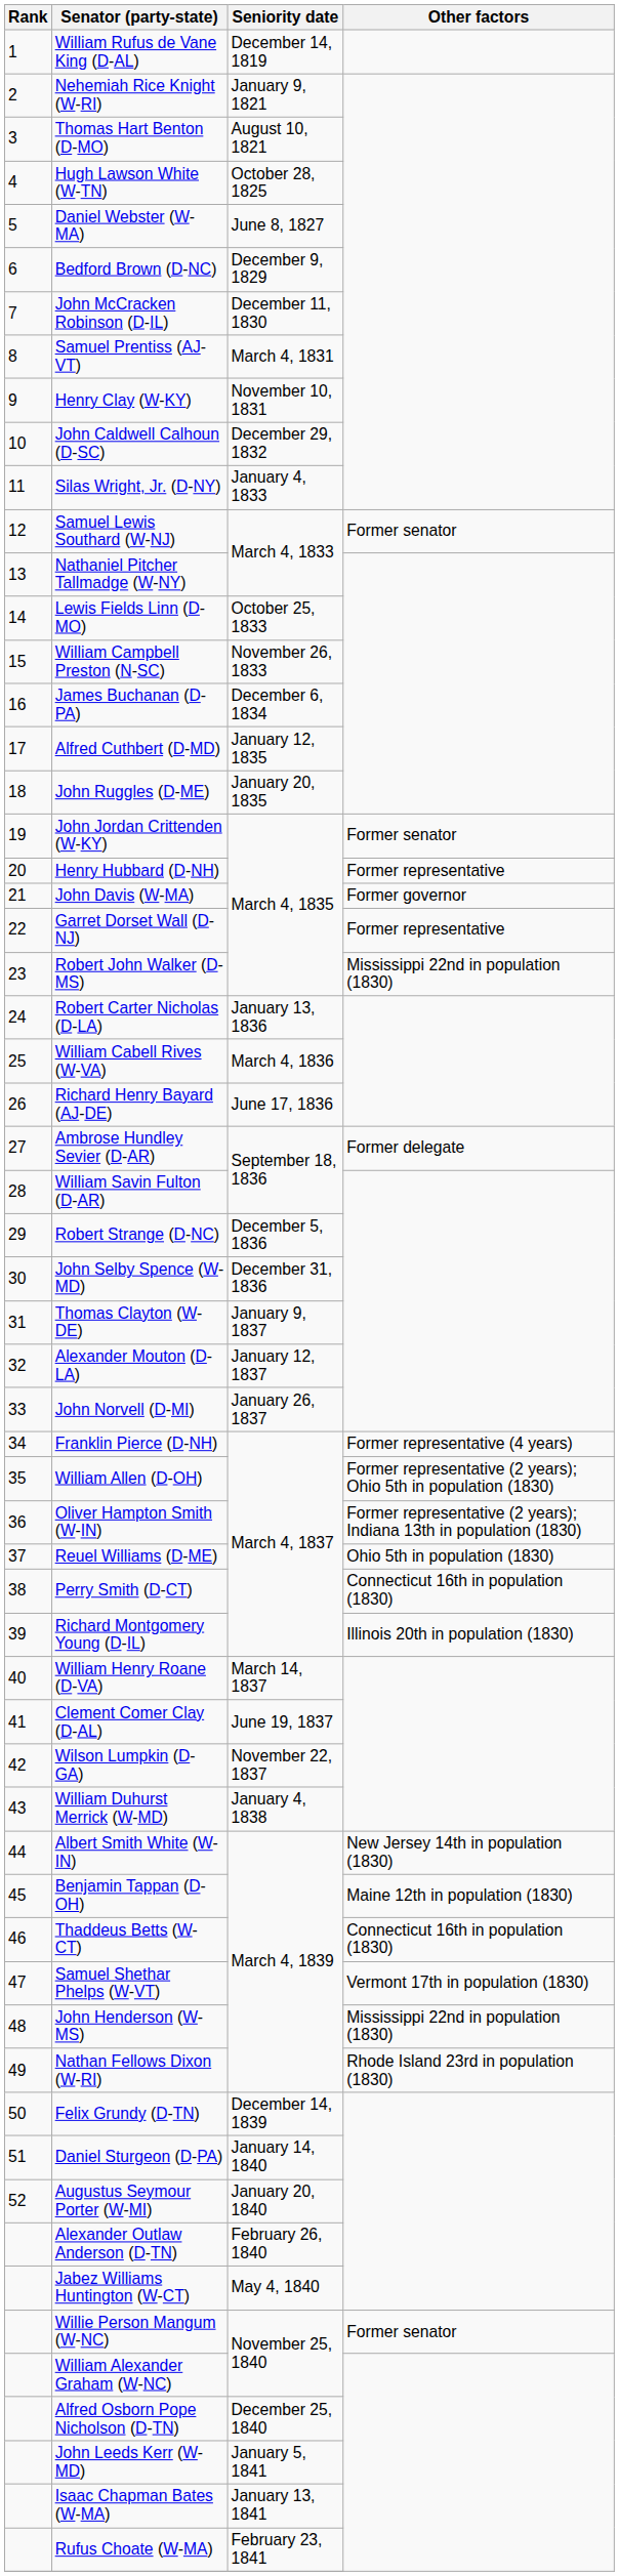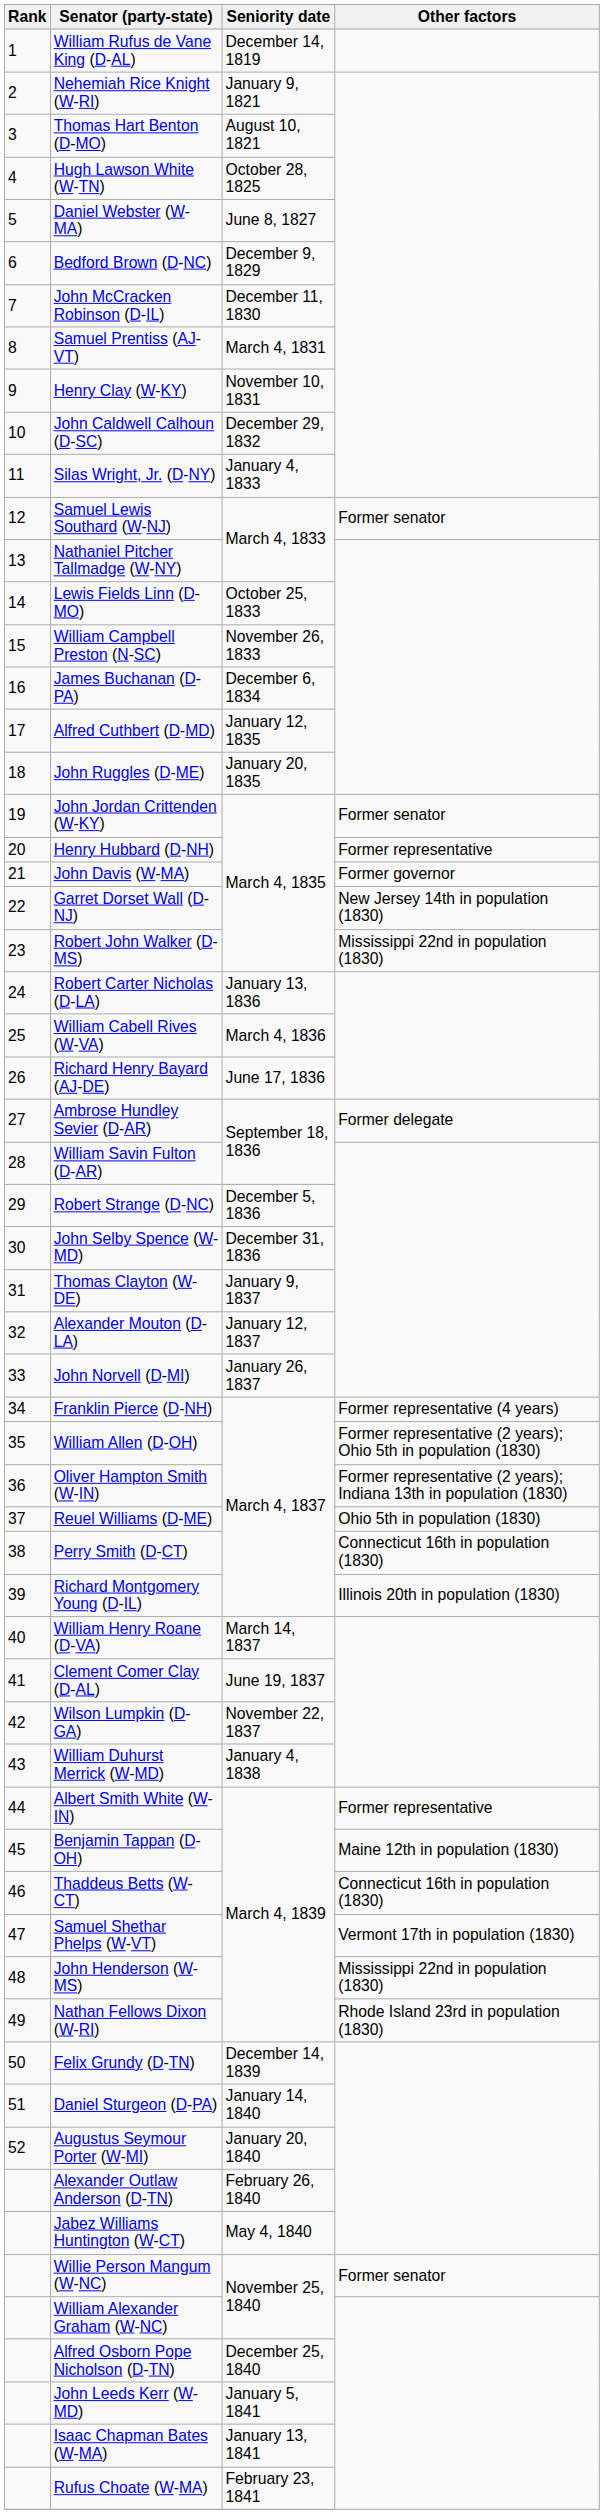Garret Dorset Wall (D-NJ) | Other factors: Former representative -> New Jersey 14th in population (1830)
Albert Smith White (W-IN) | Other factors: New Jersey 14th in population (1830) -> Former representative
